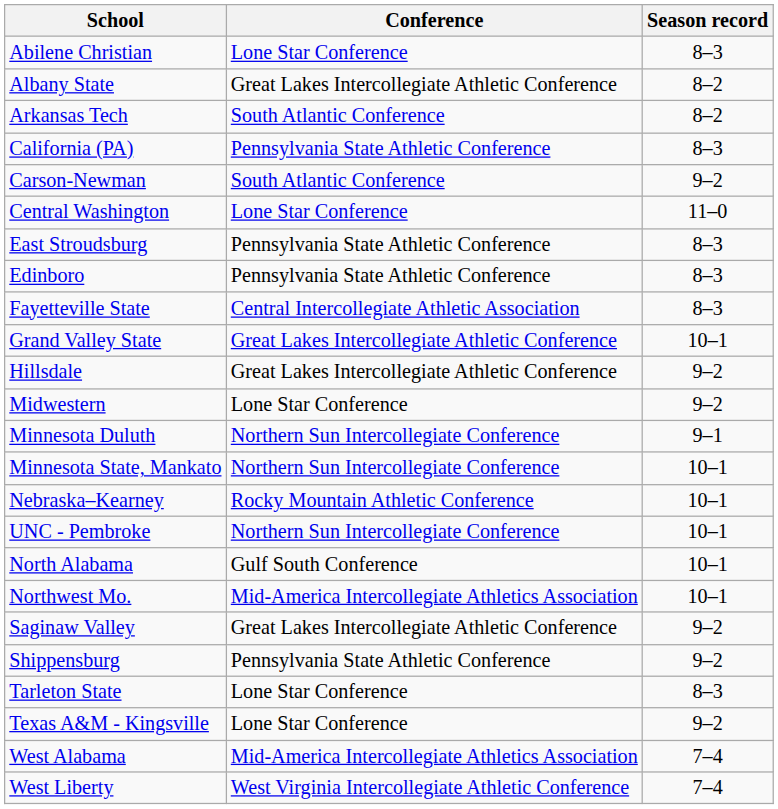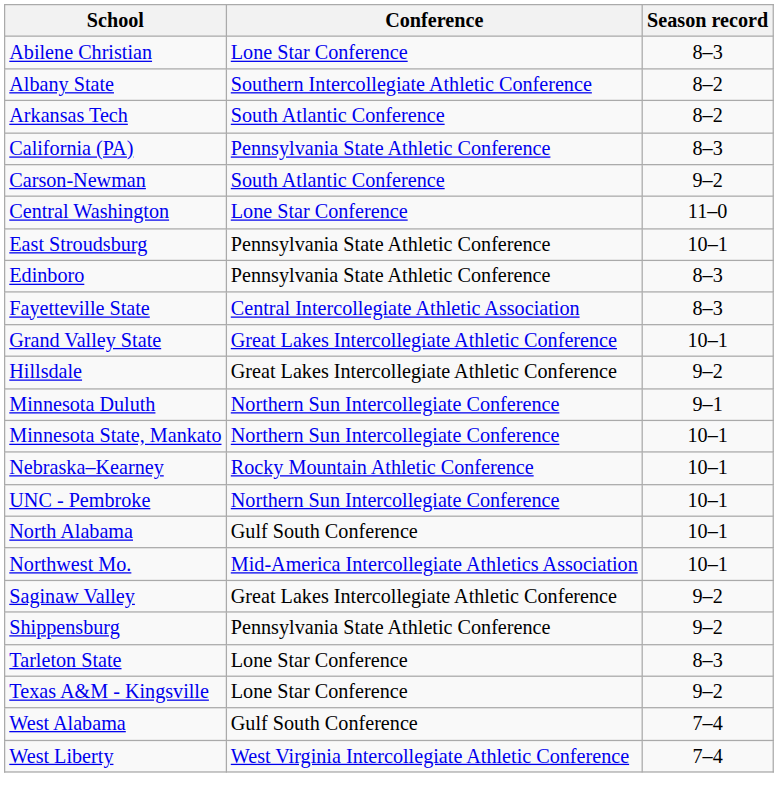Albany State | Conference: Great Lakes Intercollegiate Athletic Conference -> Southern Intercollegiate Athletic Conference
East Stroudsburg | Season record: 8–3 -> 10–1
- row: Midwestern | Lone Star Conference | 9–2
West Alabama | Conference: Mid-America Intercollegiate Athletics Association -> Gulf South Conference
